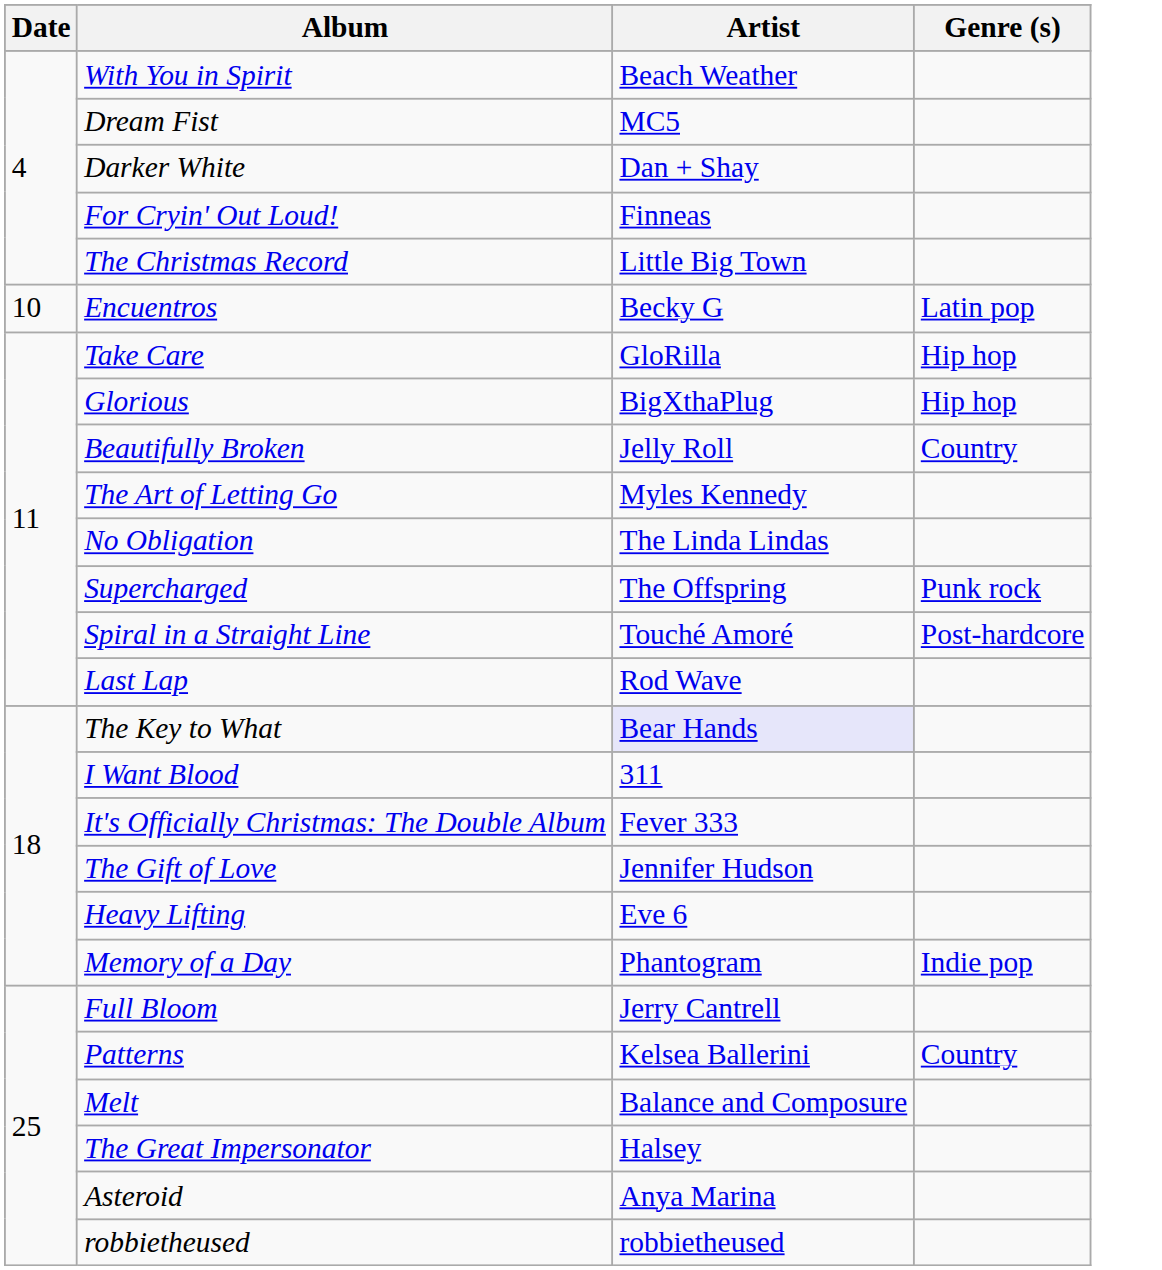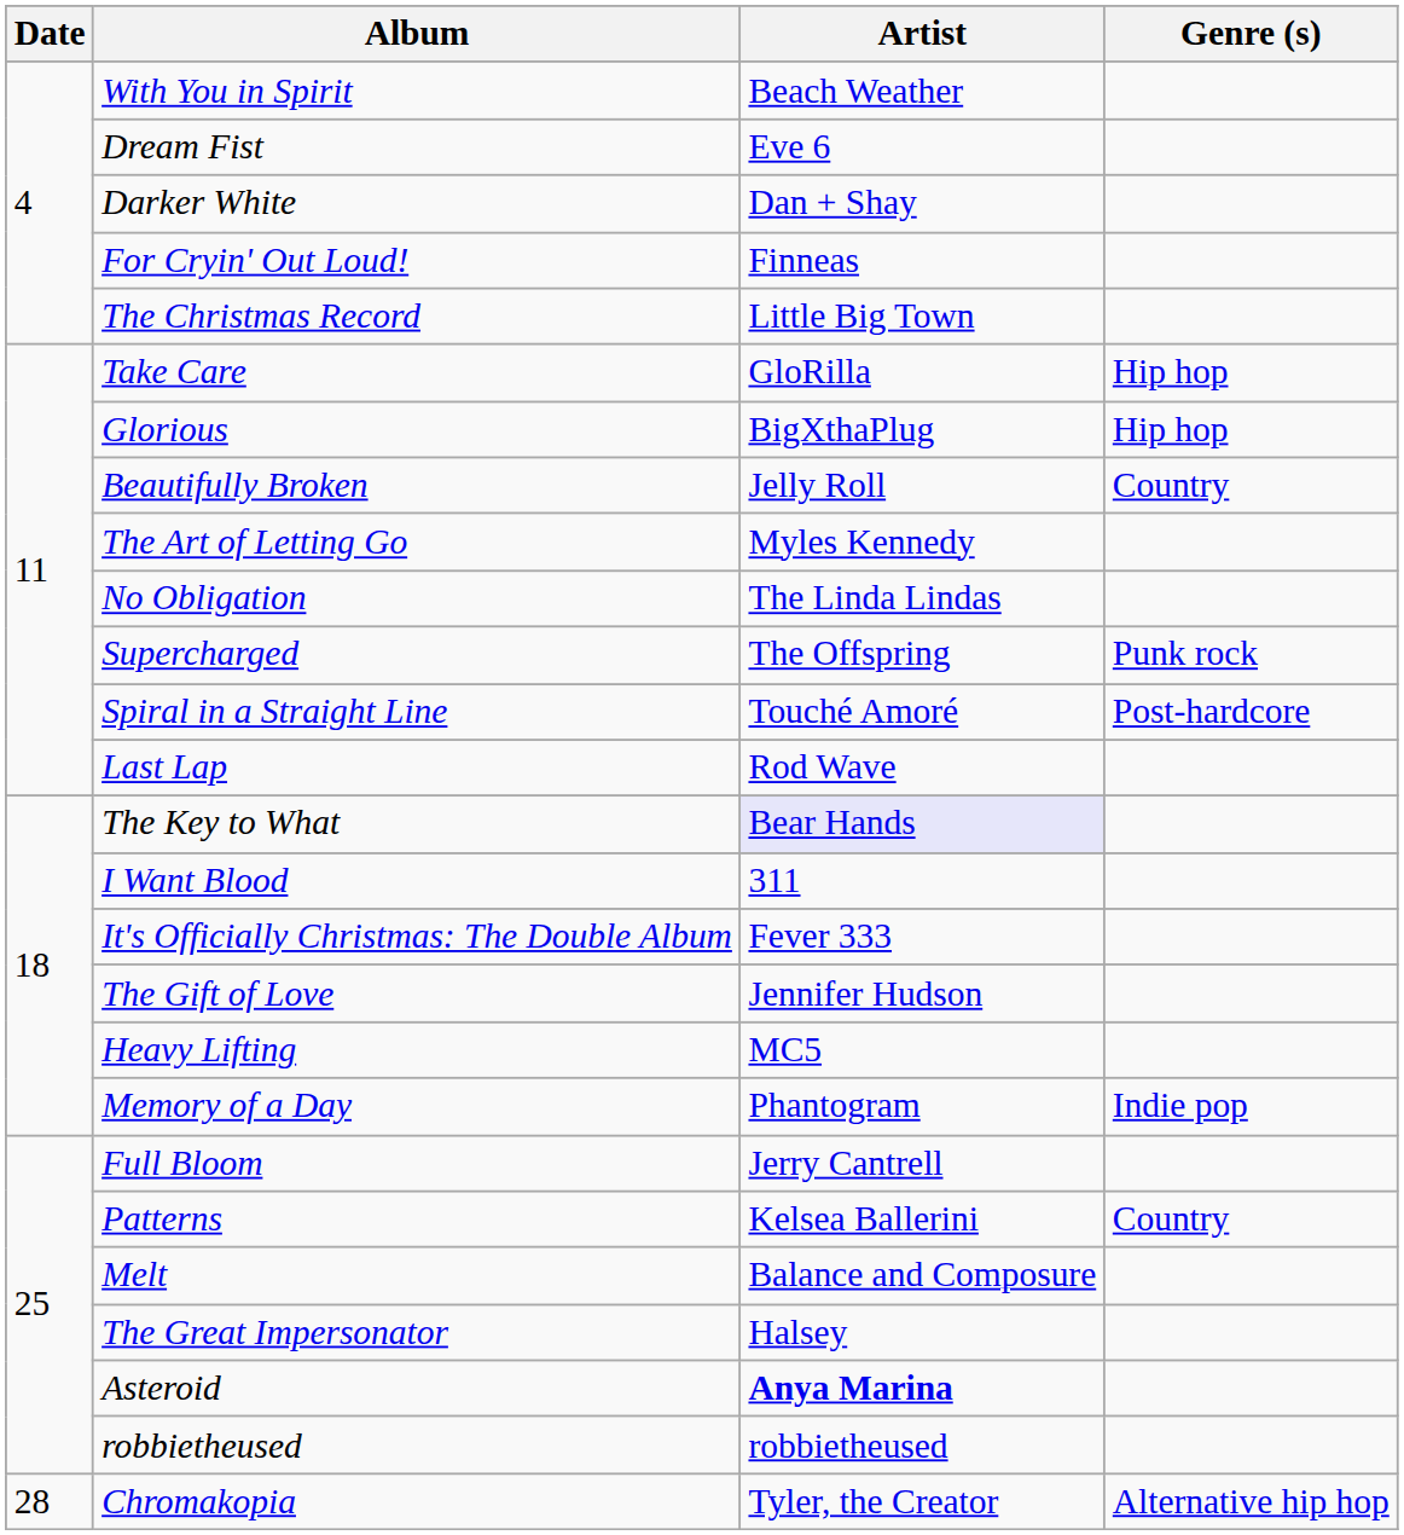Dream Fist | Artist: MC5 -> Eve 6
- row: 10 | Encuentros | Becky G | Latin pop
Heavy Lifting | Artist: Eve 6 -> MC5
Asteroid | Artist: normal -> bold
+ row: 28 | Chromakopia | Tyler, the Creator | Alternative hip hop
